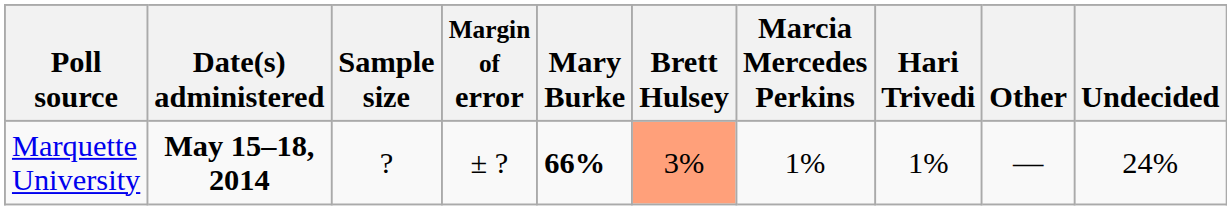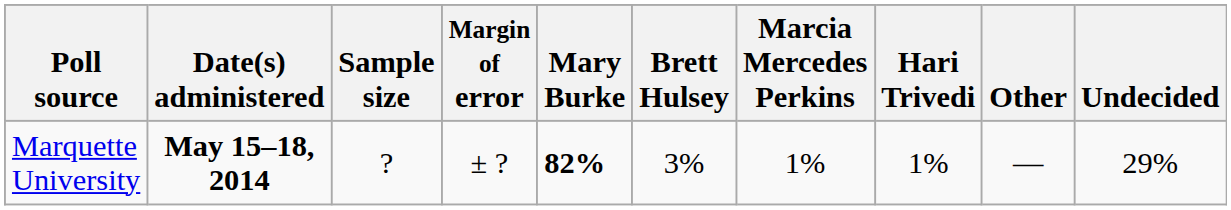Marquette University | Mary Burke: 66% -> 82%
Marquette University | Brett Hulsey: lightsalmon background -> no background
Marquette University | Undecided: 24% -> 29%
